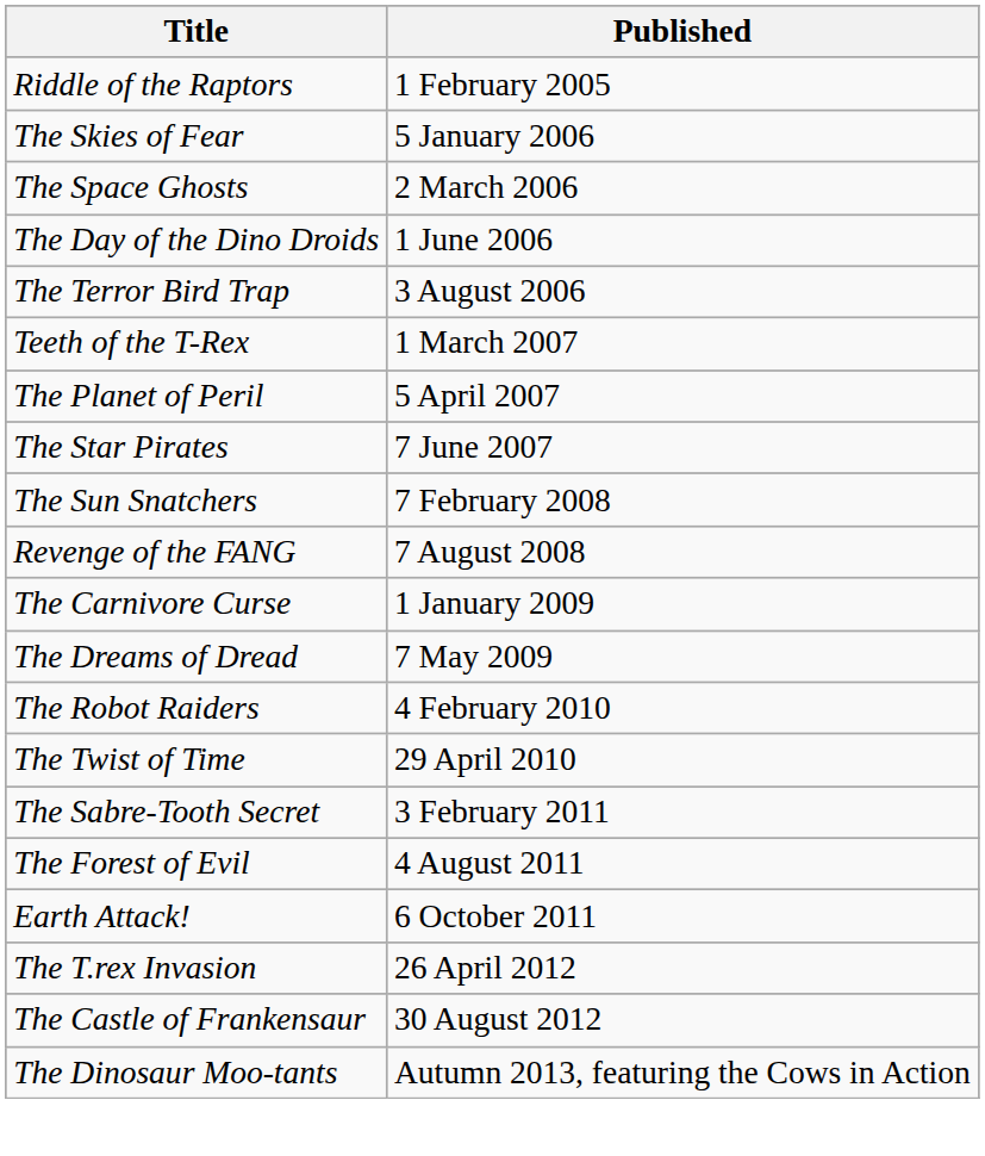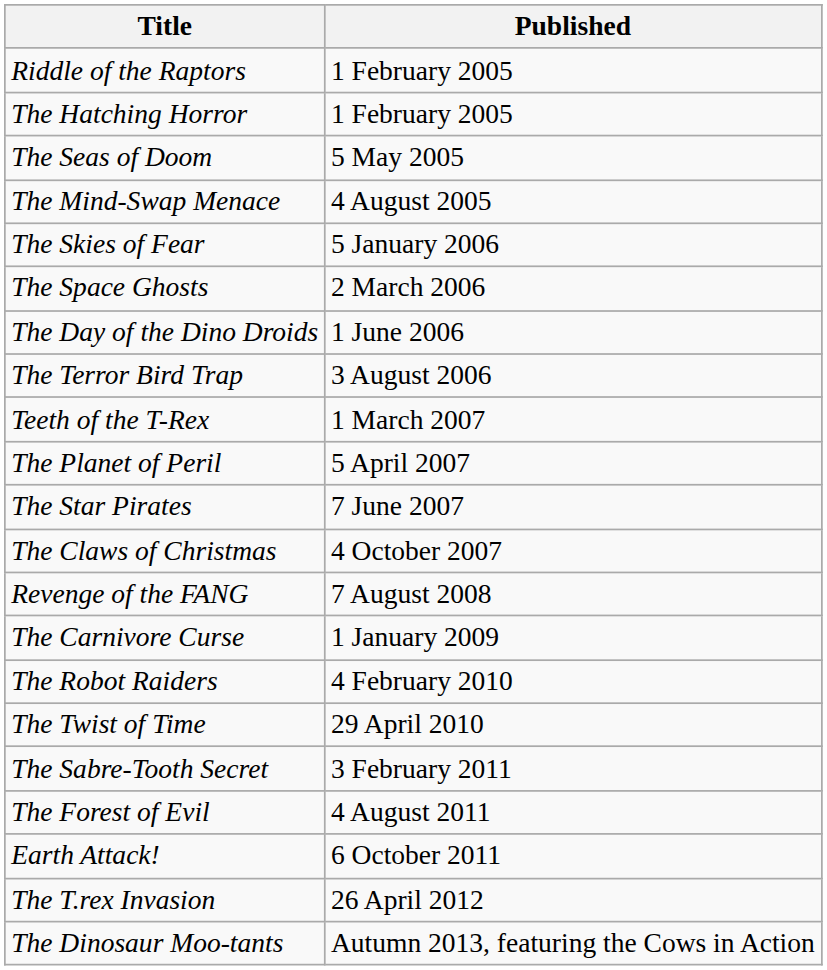+ row: The Hatching Horror | 1 February 2005
+ row: The Seas of Doom | 5 May 2005
+ row: The Mind-Swap Menace | 4 August 2005
+ row: The Claws of Christmas | 4 October 2007
- row: The Sun Snatchers | 7 February 2008
- row: The Dreams of Dread | 7 May 2009
- row: The Castle of Frankensaur | 30 August 2012
